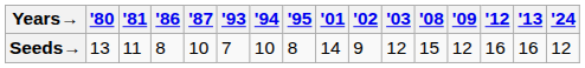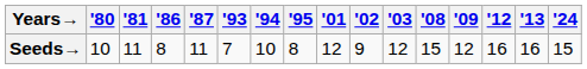Seeds→ | '80: 13 -> 10
Seeds→ | '87: 10 -> 11
Seeds→ | '01: 14 -> 12
Seeds→ | '24: 12 -> 15
